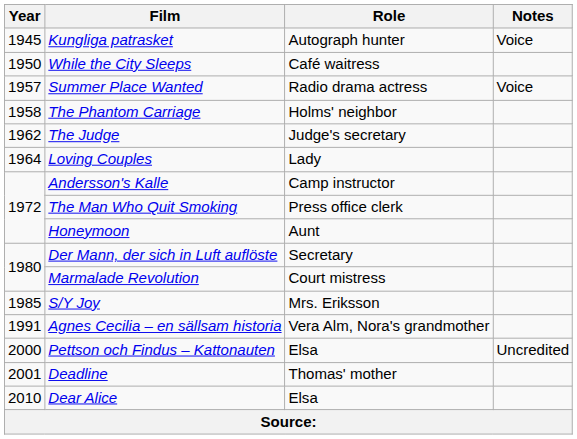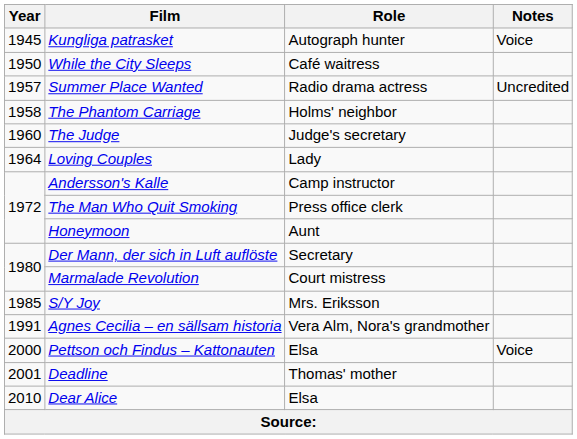Summer Place Wanted | Notes: Voice -> Uncredited
The Judge | Year: 1962 -> 1960
Pettson och Findus – Kattonauten | Notes: Uncredited -> Voice
